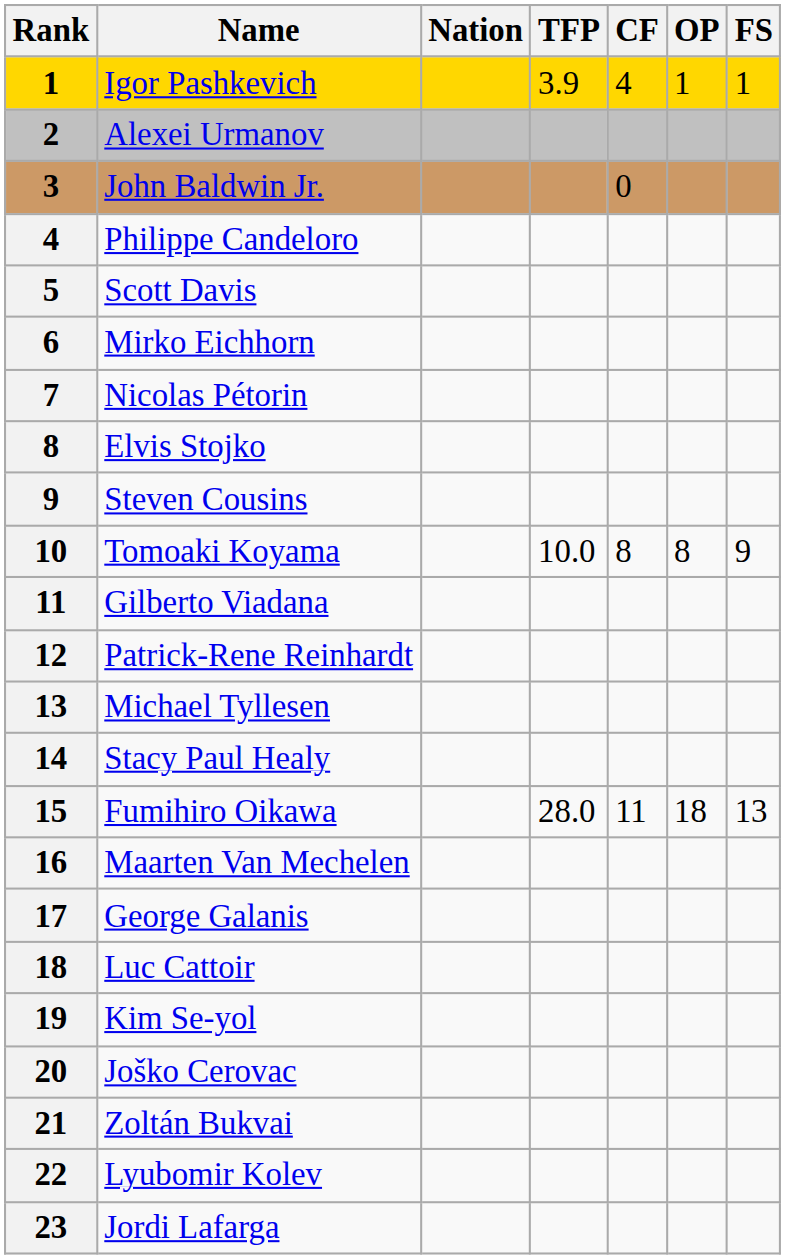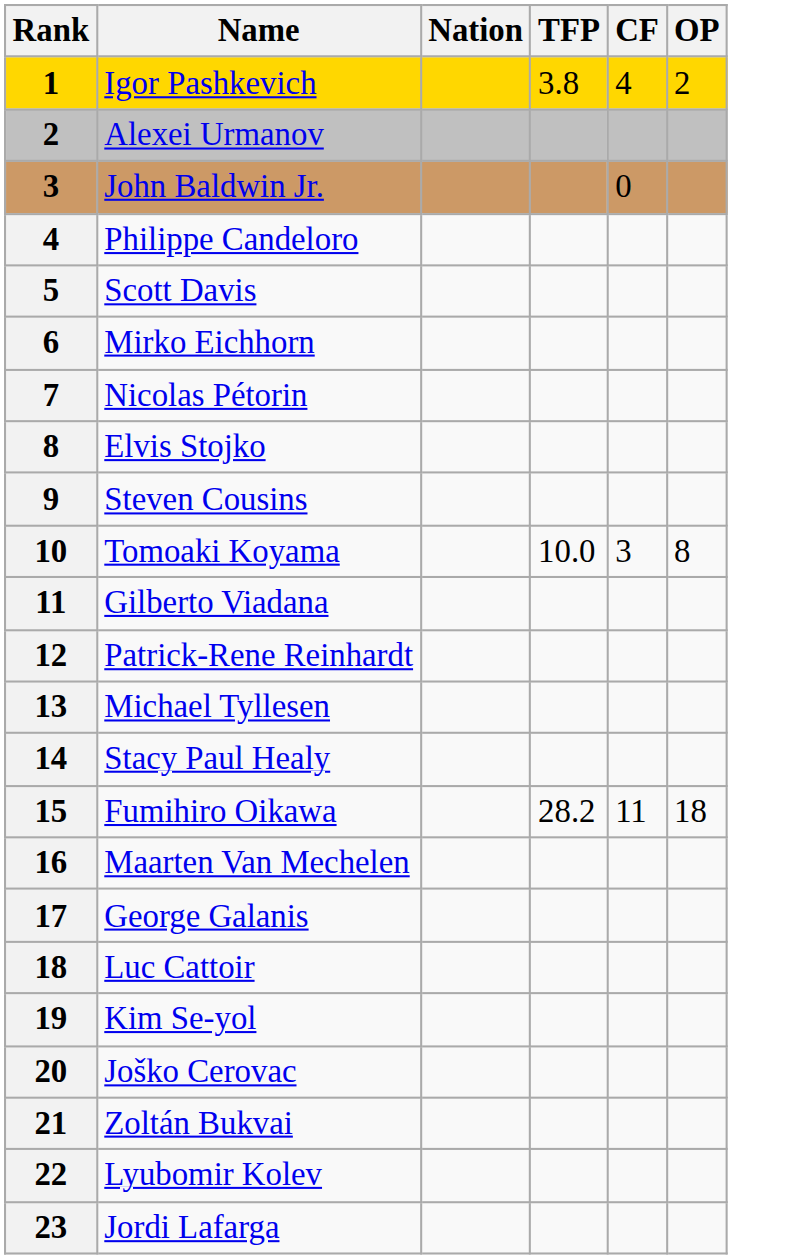- column: FS | 1 | 9 | 13
Igor Pashkevich | TFP: 3.9 -> 3.8
Igor Pashkevich | OP: 1 -> 2
Tomoaki Koyama | CF: 8 -> 3
Fumihiro Oikawa | TFP: 28.0 -> 28.2
